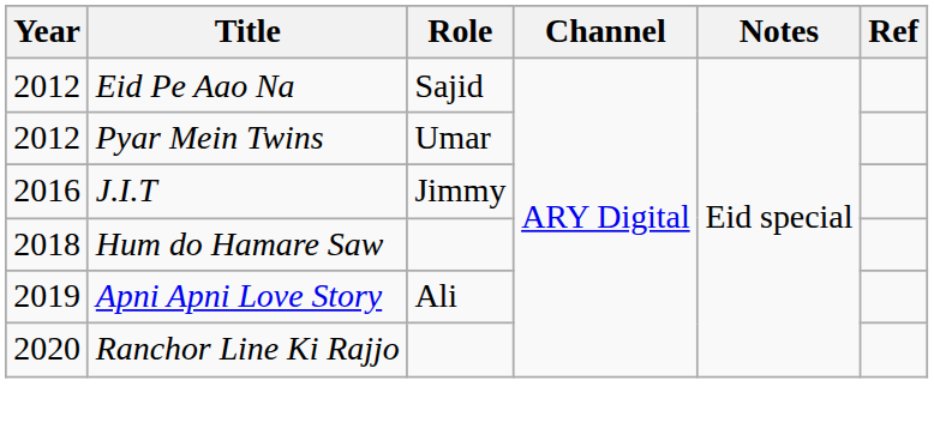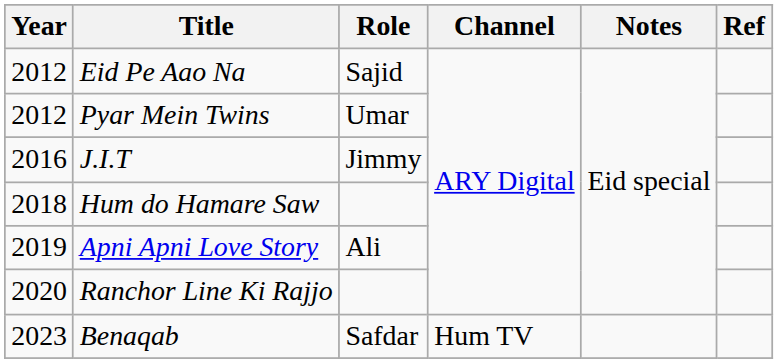+ row: 2023 | Benaqab | Safdar | Hum TV
